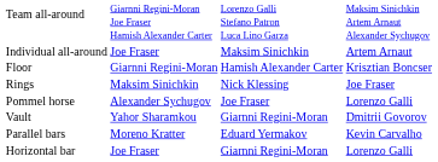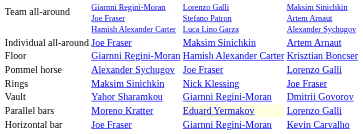rows swapped: Pommel horse <-> Rings
Parallel bars | column 3: no background -> lightyellow background
Parallel bars | column 4: Kevin Carvalho -> Lorenzo Galli
Horizontal bar | column 4: Lorenzo Galli -> Kevin Carvalho
